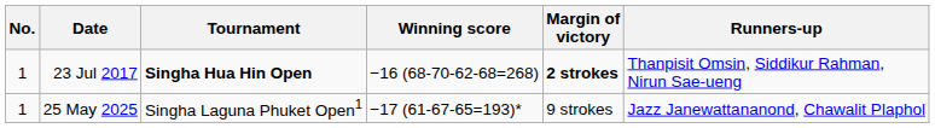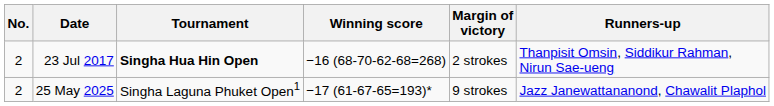23 Jul 2017 | No.: 1 -> 2
23 Jul 2017 | Margin of victory: bold -> normal
25 May 2025 | No.: 1 -> 2
